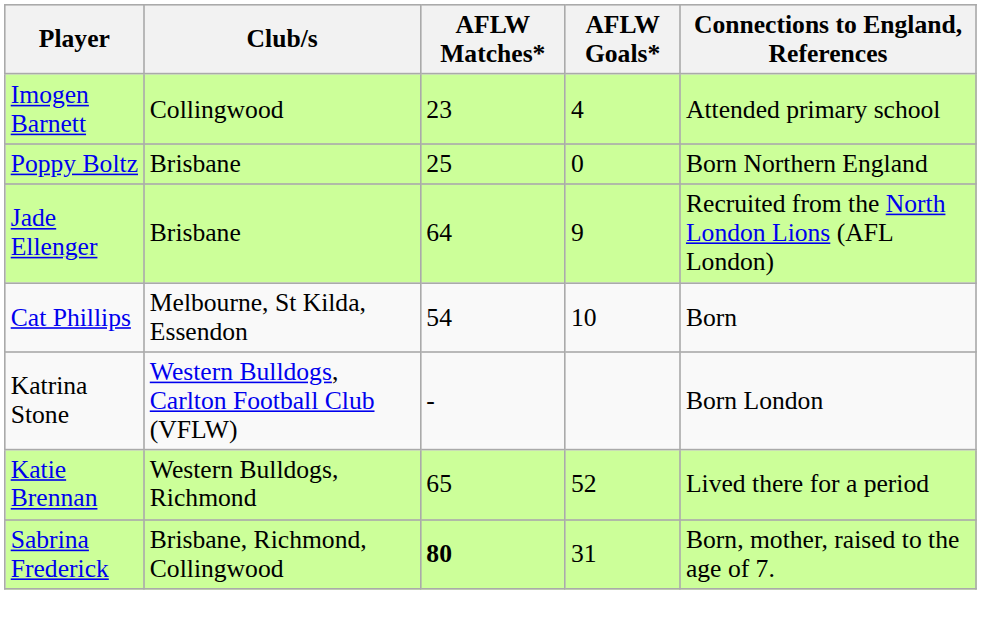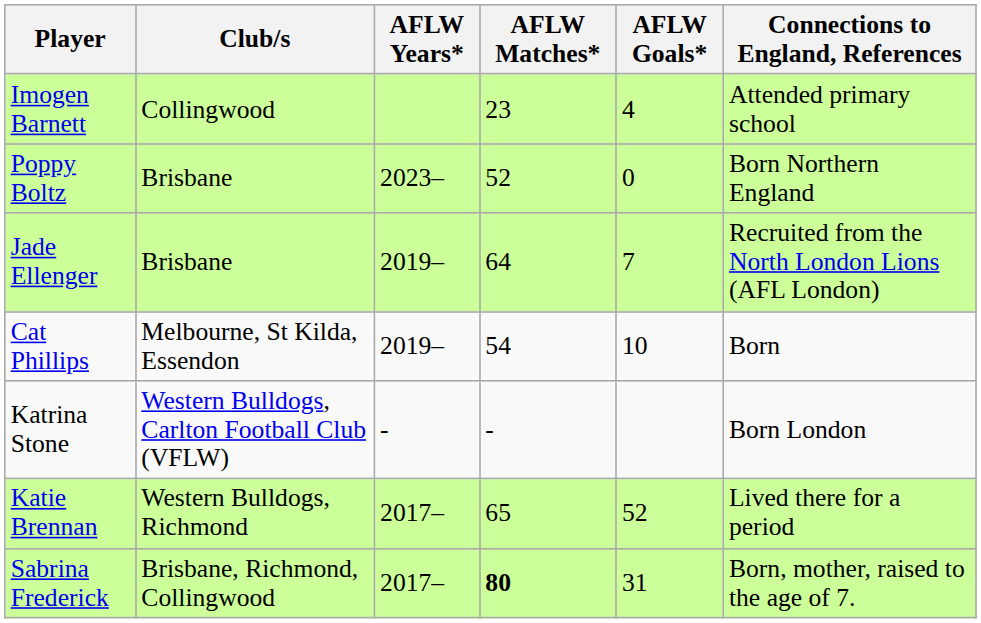+ column: AFLW Years* | 2023– | 2019– | 2019– | - | 2017– | 2017–
Poppy Boltz | AFLW Matches*: 25 -> 52
Jade Ellenger | AFLW Goals*: 9 -> 7
